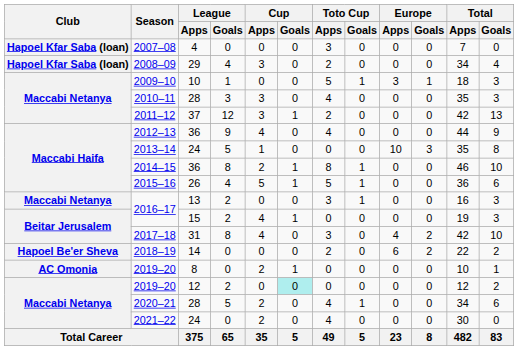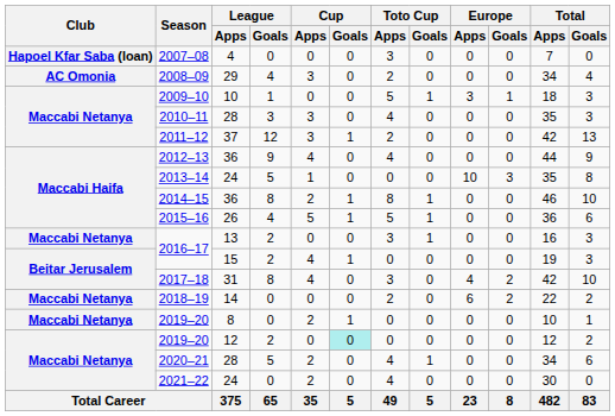2008–09 | Club: Hapoel Kfar Saba (loan) -> AC Omonia
2018–19 | Club: Hapoel Be'er Sheva -> Maccabi Netanya
2019–20 / 8 | Club: AC Omonia -> Maccabi Netanya
